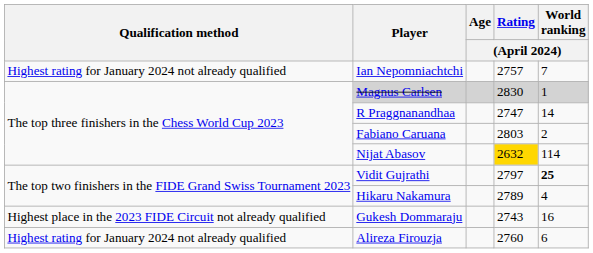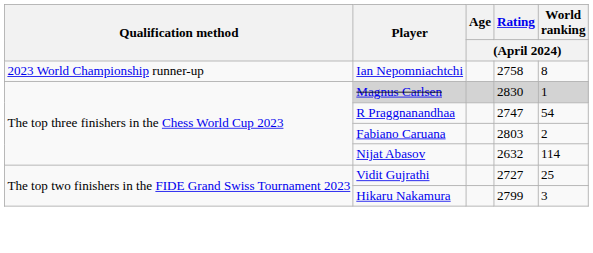Ian Nepomniachtchi | Qualification method: Highest rating for January 2024 not already qualified -> 2023 World Championship runner-up
Ian Nepomniachtchi | Rating / (April 2024): 2757 -> 2758
Ian Nepomniachtchi | World ranking / (April 2024): 7 -> 8
R Praggnanandhaa | World ranking / (April 2024): 14 -> 54
Nijat Abasov | Rating / (April 2024): gold background -> no background
Vidit Gujrathi | Rating / (April 2024): 2797 -> 2727
Vidit Gujrathi | World ranking / (April 2024): bold -> normal
Hikaru Nakamura | Rating / (April 2024): 2789 -> 2799
Hikaru Nakamura | World ranking / (April 2024): 4 -> 3
- row: Highest place in the 2023 FIDE Circuit not already qualified | Gukesh Dommaraju | 2743 | 16
- row: Highest rating for January 2024 not already qualified | Alireza Firouzja | 2760 | 6
